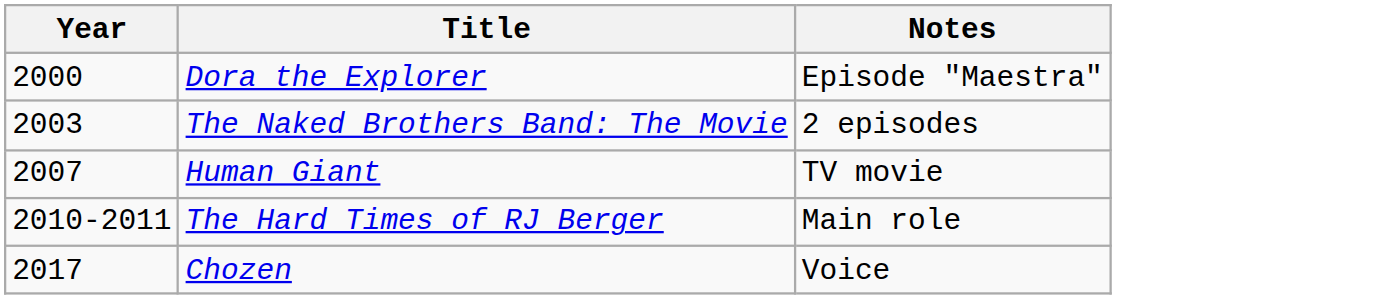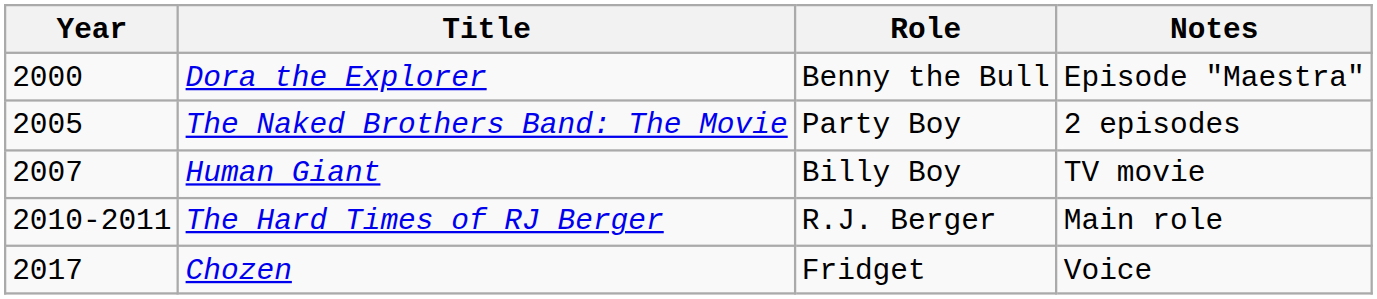+ column: Role | Benny the Bull | Party Boy | Billy Boy | R.J. Berger | Fridget
The Naked Brothers Band: The Movie | Year: 2003 -> 2005
